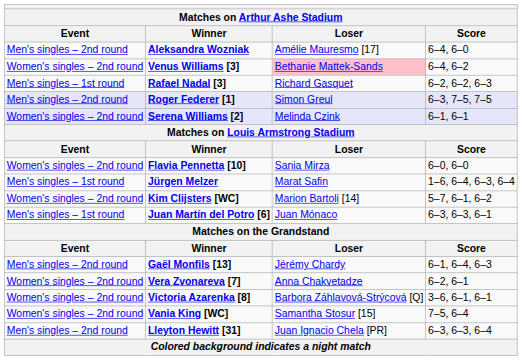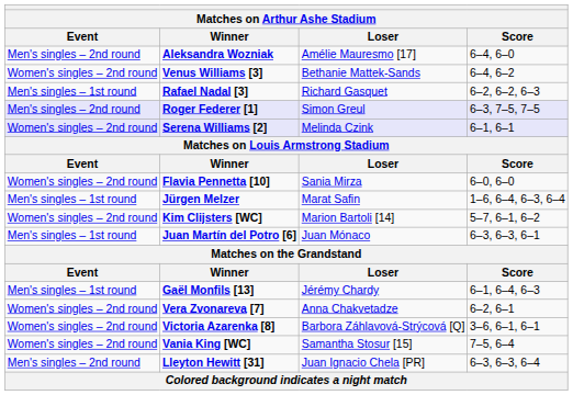Venus Williams [3] | Loser: pink background -> no background
Gaël Monfils [13] | Event: Men's singles – 2nd round -> Men's singles – 1st round
